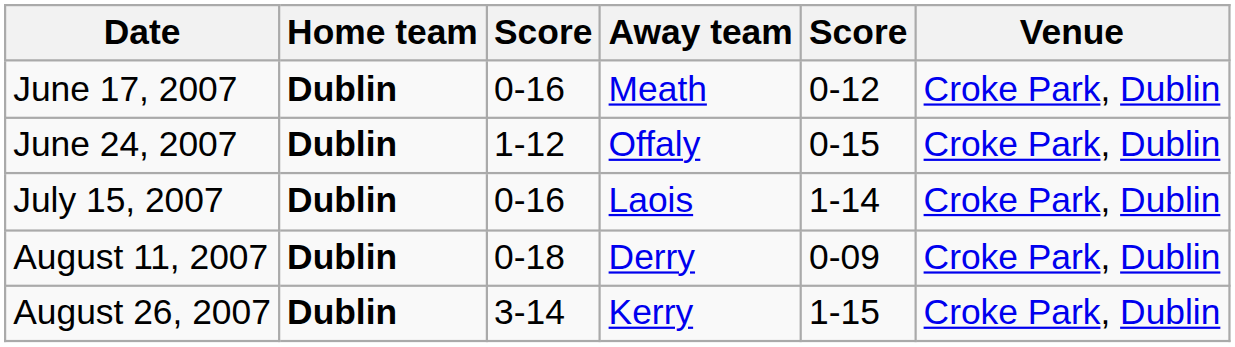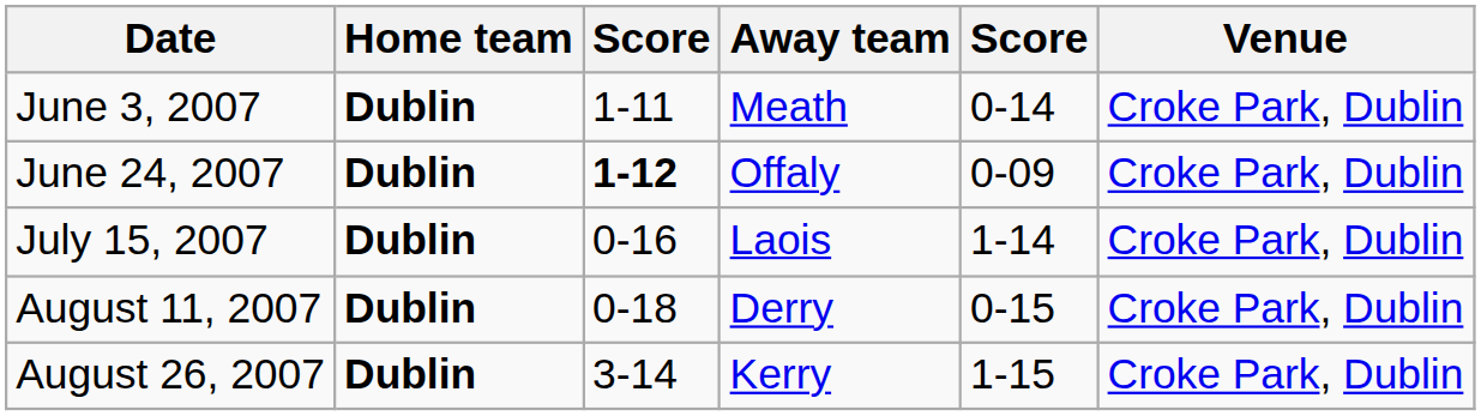+ row: June 3, 2007 | Dublin | 1-11 | Meath | 0-14 | Croke Park, Dublin
- row: June 17, 2007 | Dublin | 0-16 | Meath | 0-12 | Croke Park, Dublin
June 24, 2007 | column 3: normal -> bold
June 24, 2007 | column 5: 0-15 -> 0-09
August 11, 2007 | column 5: 0-09 -> 0-15
